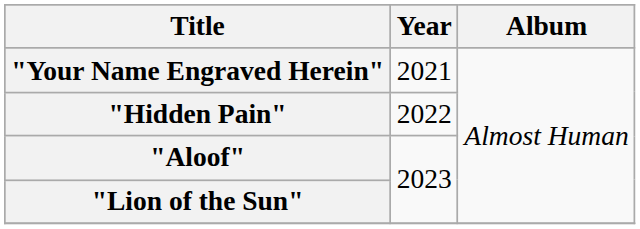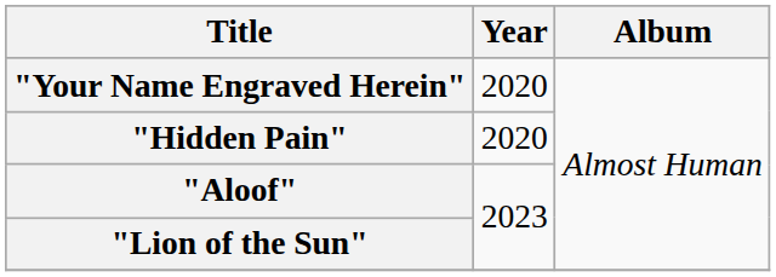"Your Name Engraved Herein" | Year: 2021 -> 2020
"Hidden Pain" | Year: 2022 -> 2020
